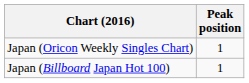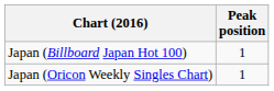rows swapped: Japan (Oricon Weekly Singles Chart) <-> Japan (Billboard Japan Hot 100)
